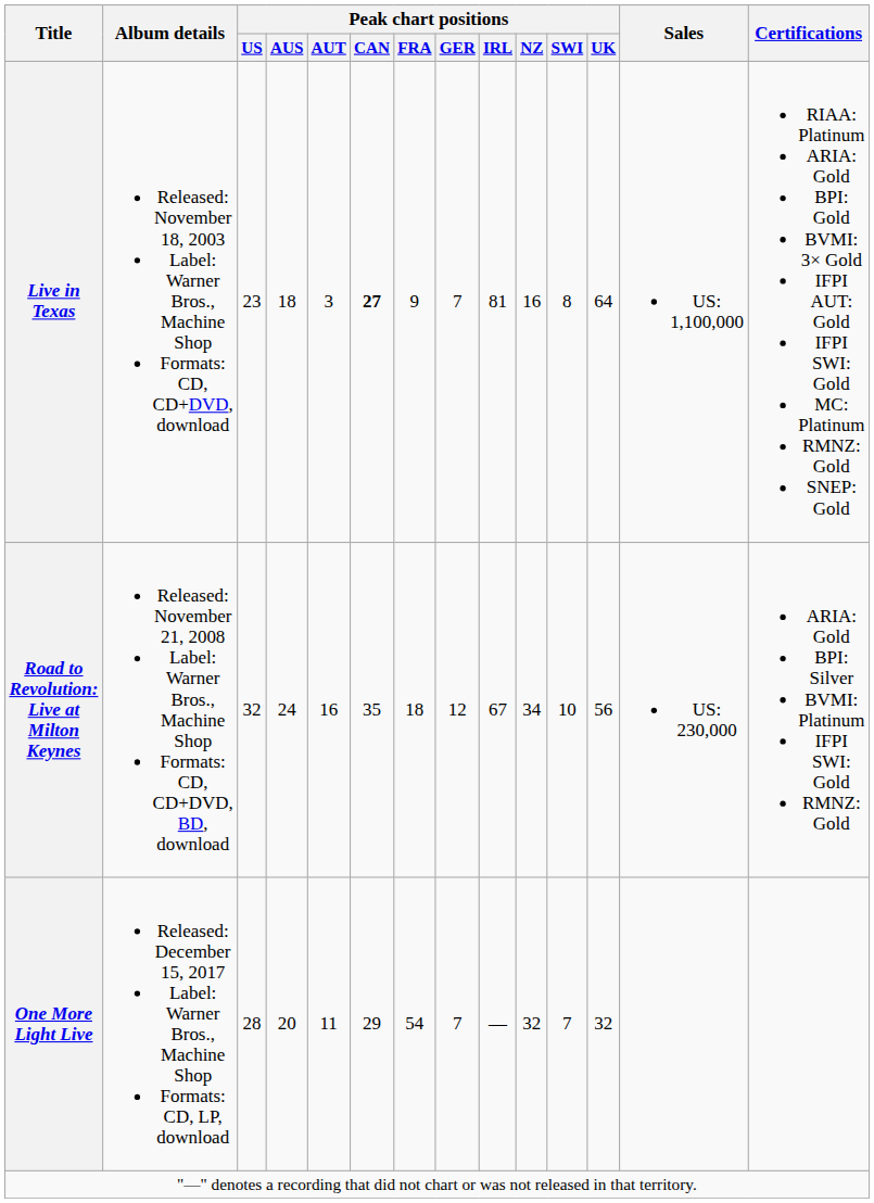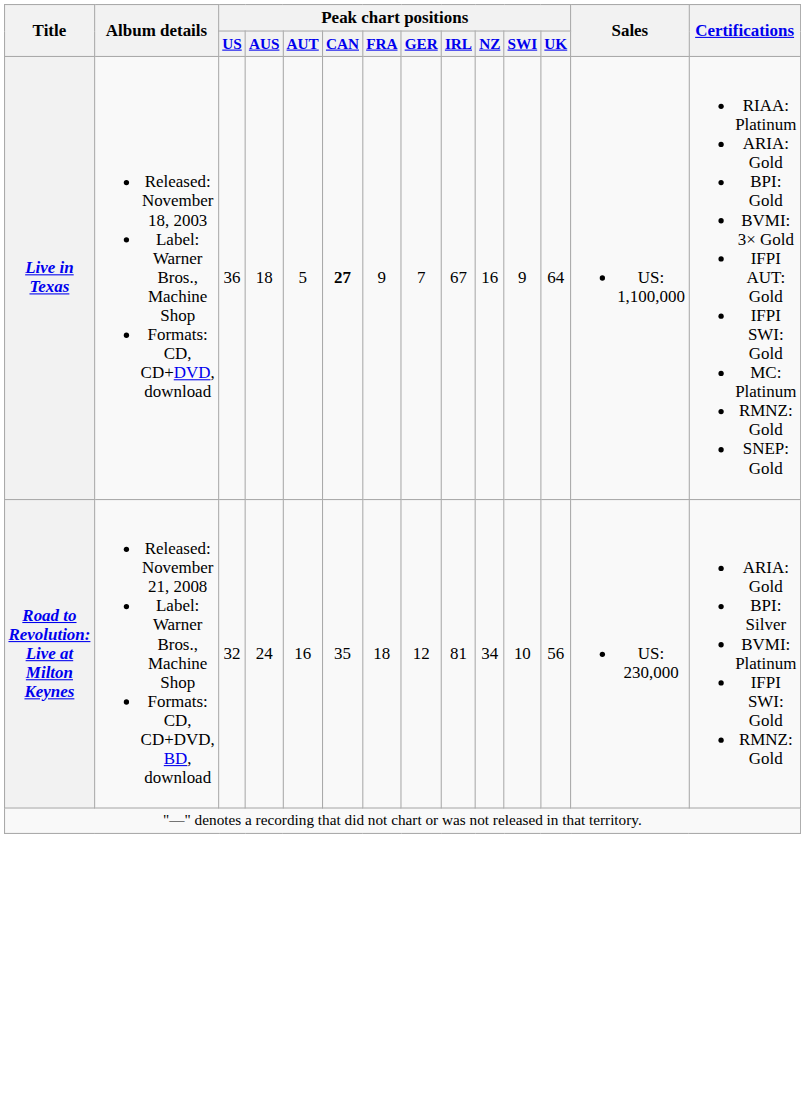Live in Texas | Peak chart positions / US: 23 -> 36
Live in Texas | Peak chart positions / AUT: 3 -> 5
Live in Texas | Peak chart positions / IRL: 81 -> 67
Live in Texas | Peak chart positions / SWI: 8 -> 9
Road to Revolution: Live at Milton Keynes | Peak chart positions / IRL: 67 -> 81
- row: One More Light Live | Released: December 15, 2017 Label: Warner Bros., Machine Shop Formats: CD, LP, download | 28 | 20 | 11 | 29 | 54 | 7 | — | 32 | 7 | 32
